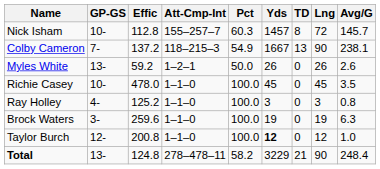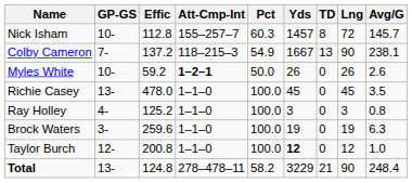Myles White | GP-GS: 13- -> 10-
Myles White | Att-Cmp-Int: normal -> bold
Richie Casey | GP-GS: 10- -> 13-
